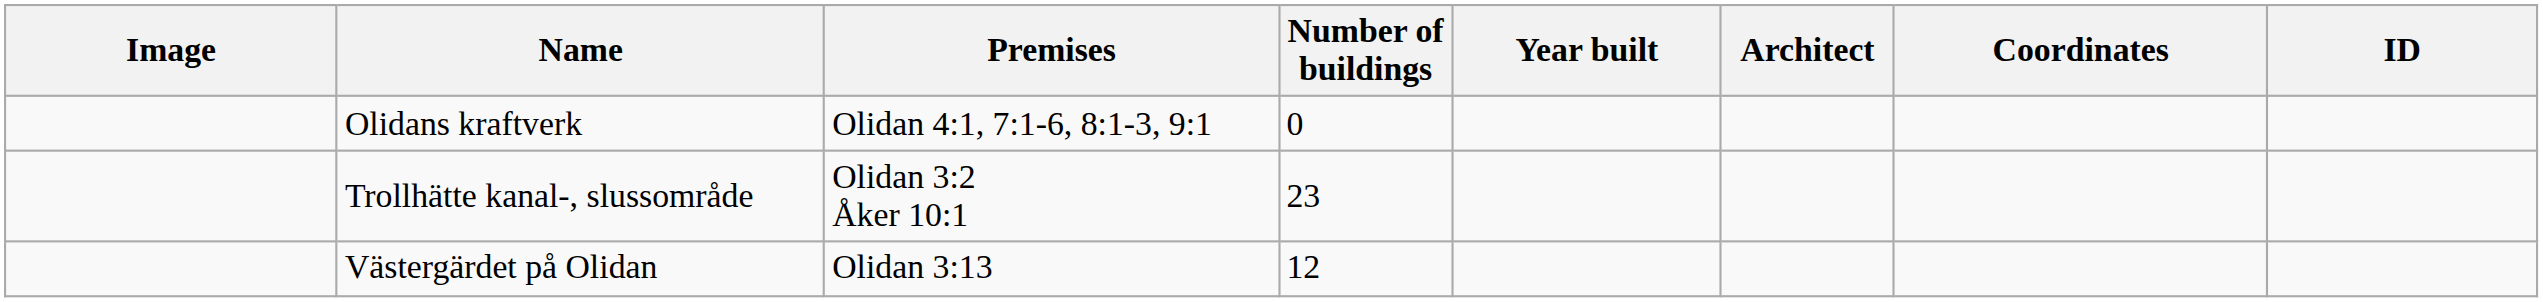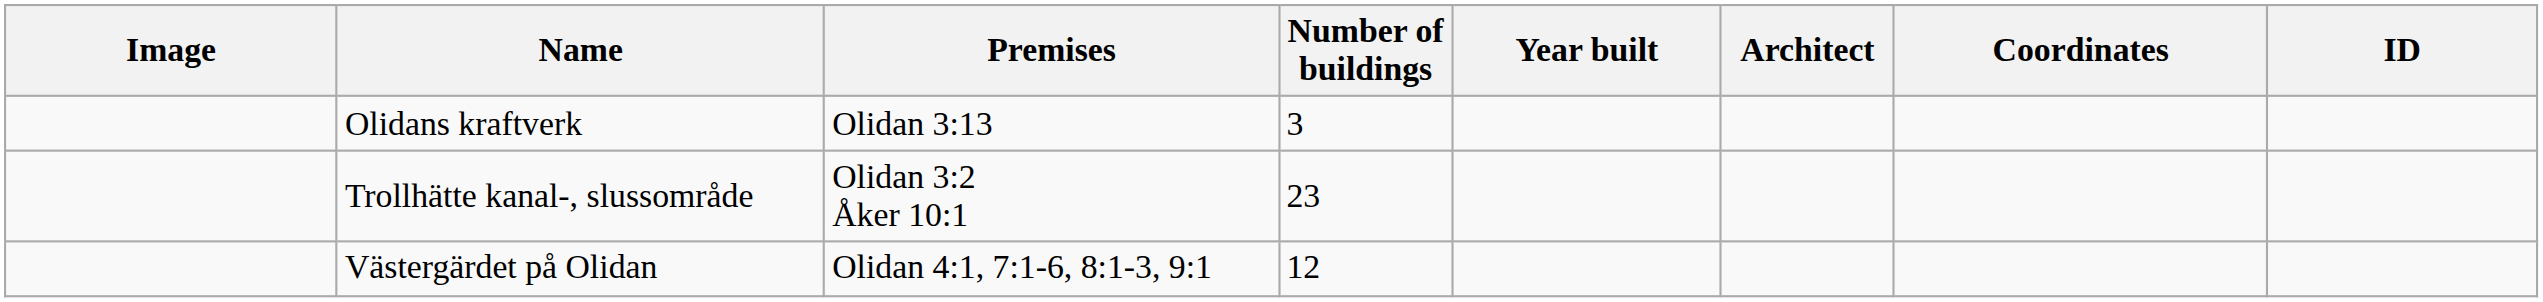Olidans kraftverk | Premises: Olidan 4:1, 7:1-6, 8:1-3, 9:1 -> Olidan 3:13
Olidans kraftverk | Number of buildings: 0 -> 3
Västergärdet på Olidan | Premises: Olidan 3:13 -> Olidan 4:1, 7:1-6, 8:1-3, 9:1
